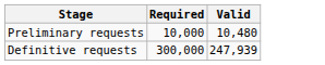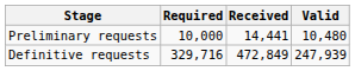+ column: Received | 14,441 | 472,849
Definitive requests | Required: 300,000 -> 329,716
